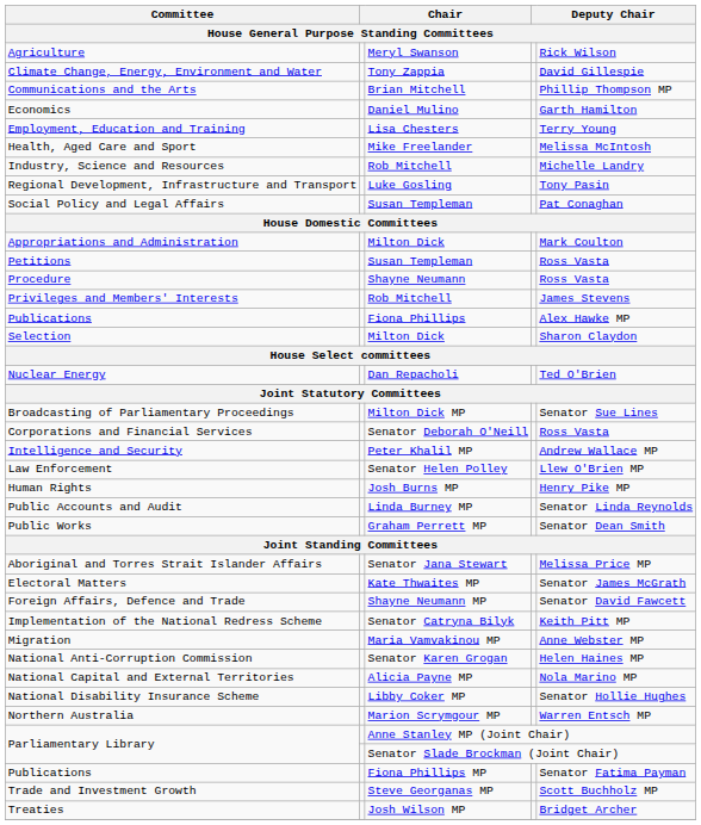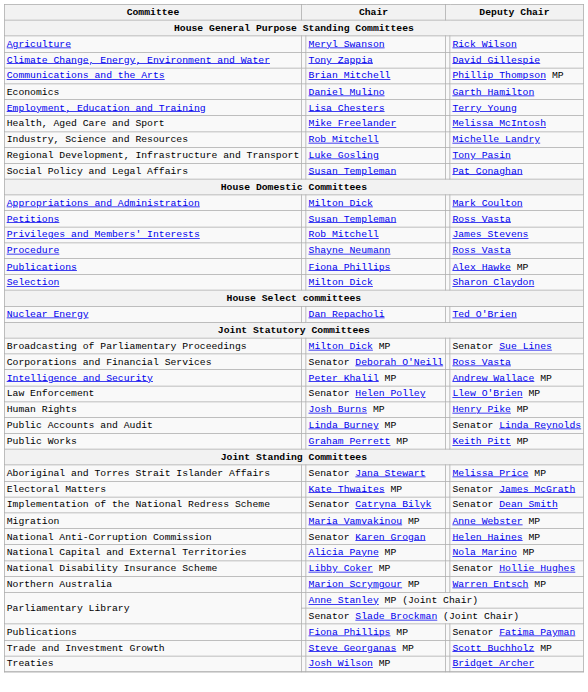rows swapped: Privileges and Members' Interests <-> Procedure
Public Works | column 5: Senator Dean Smith -> Keith Pitt MP
- row: Foreign Affairs, Defence and Trade | Shayne Neumann MP | Senator David Fawcett
Implementation of the National Redress Scheme | column 5: Keith Pitt MP -> Senator Dean Smith
